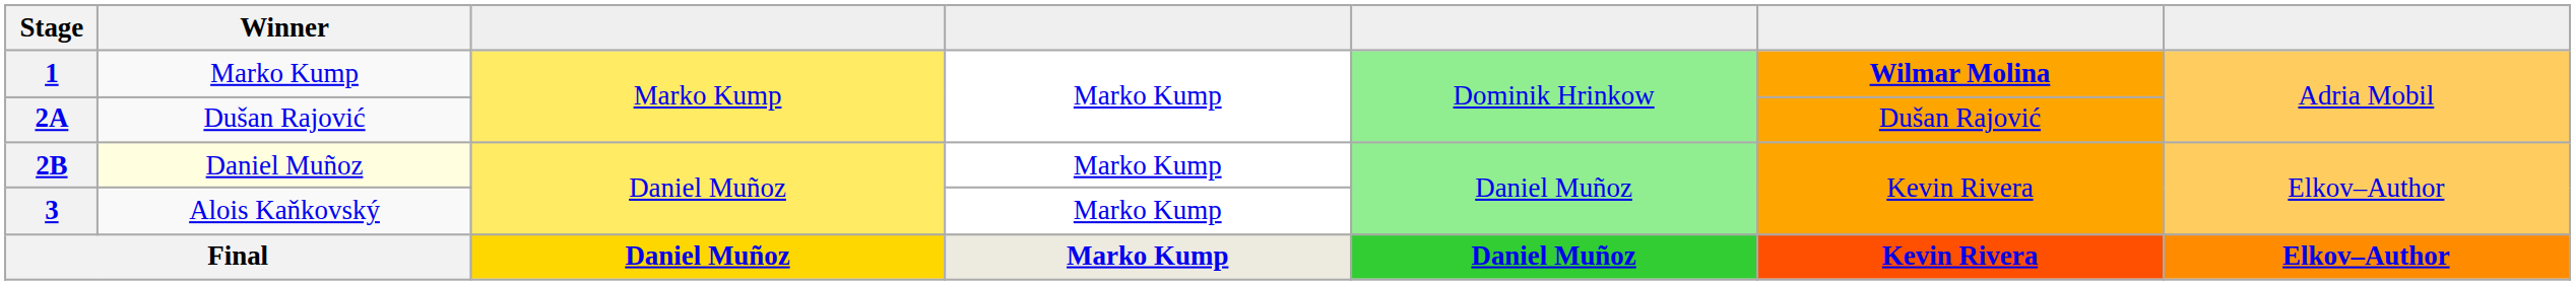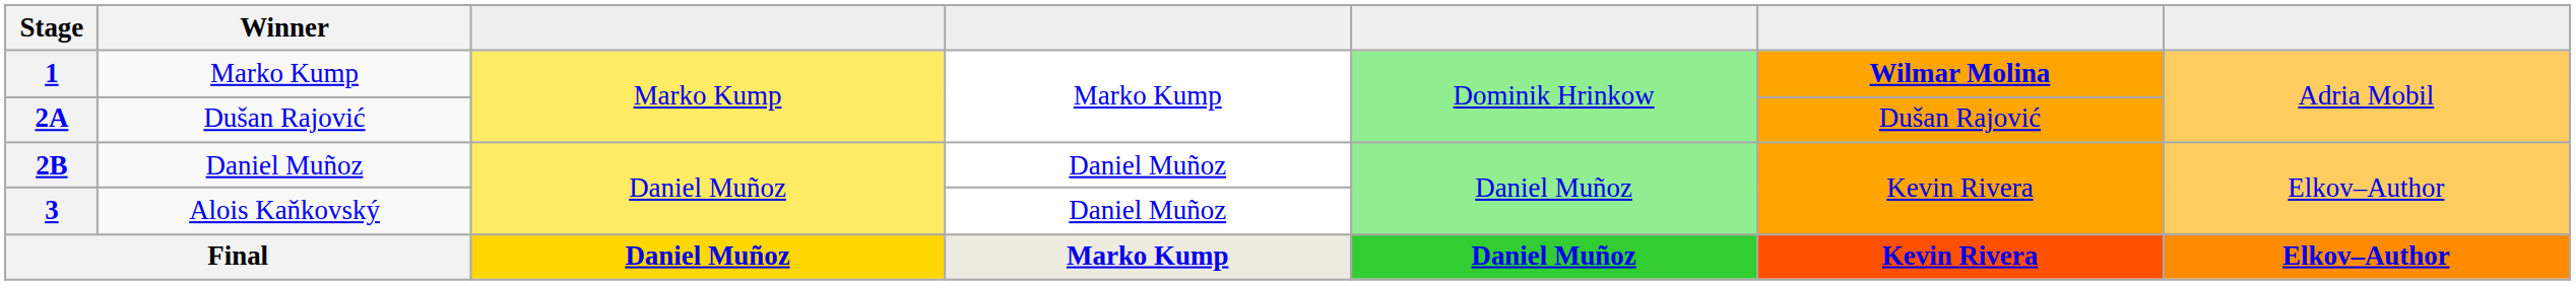2B | Winner: lightyellow background -> no background
2B | column 4: Marko Kump -> Daniel Muñoz
3 | column 4: Marko Kump -> Daniel Muñoz
